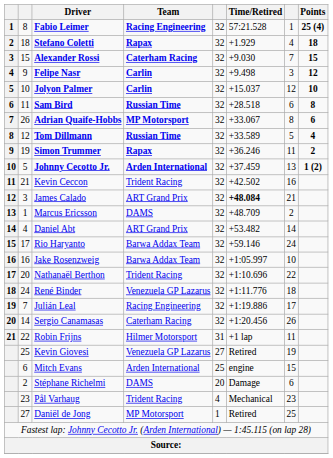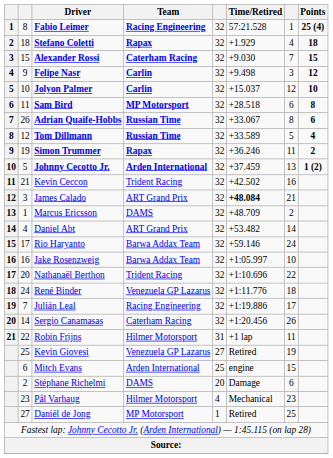Sam Bird | Team: Russian Time -> MP Motorsport
Adrian Quaife-Hobbs | Team: MP Motorsport -> Russian Time
Pål Varhaug | Team: Trident Racing -> Hilmer Motorsport
